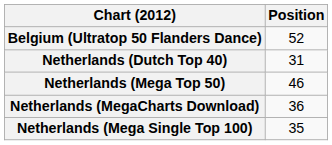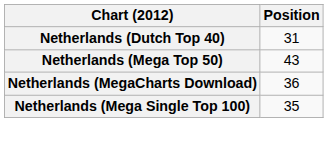- row: Belgium (Ultratop 50 Flanders Dance) | 52
Netherlands (Mega Top 50) | Position: 46 -> 43
